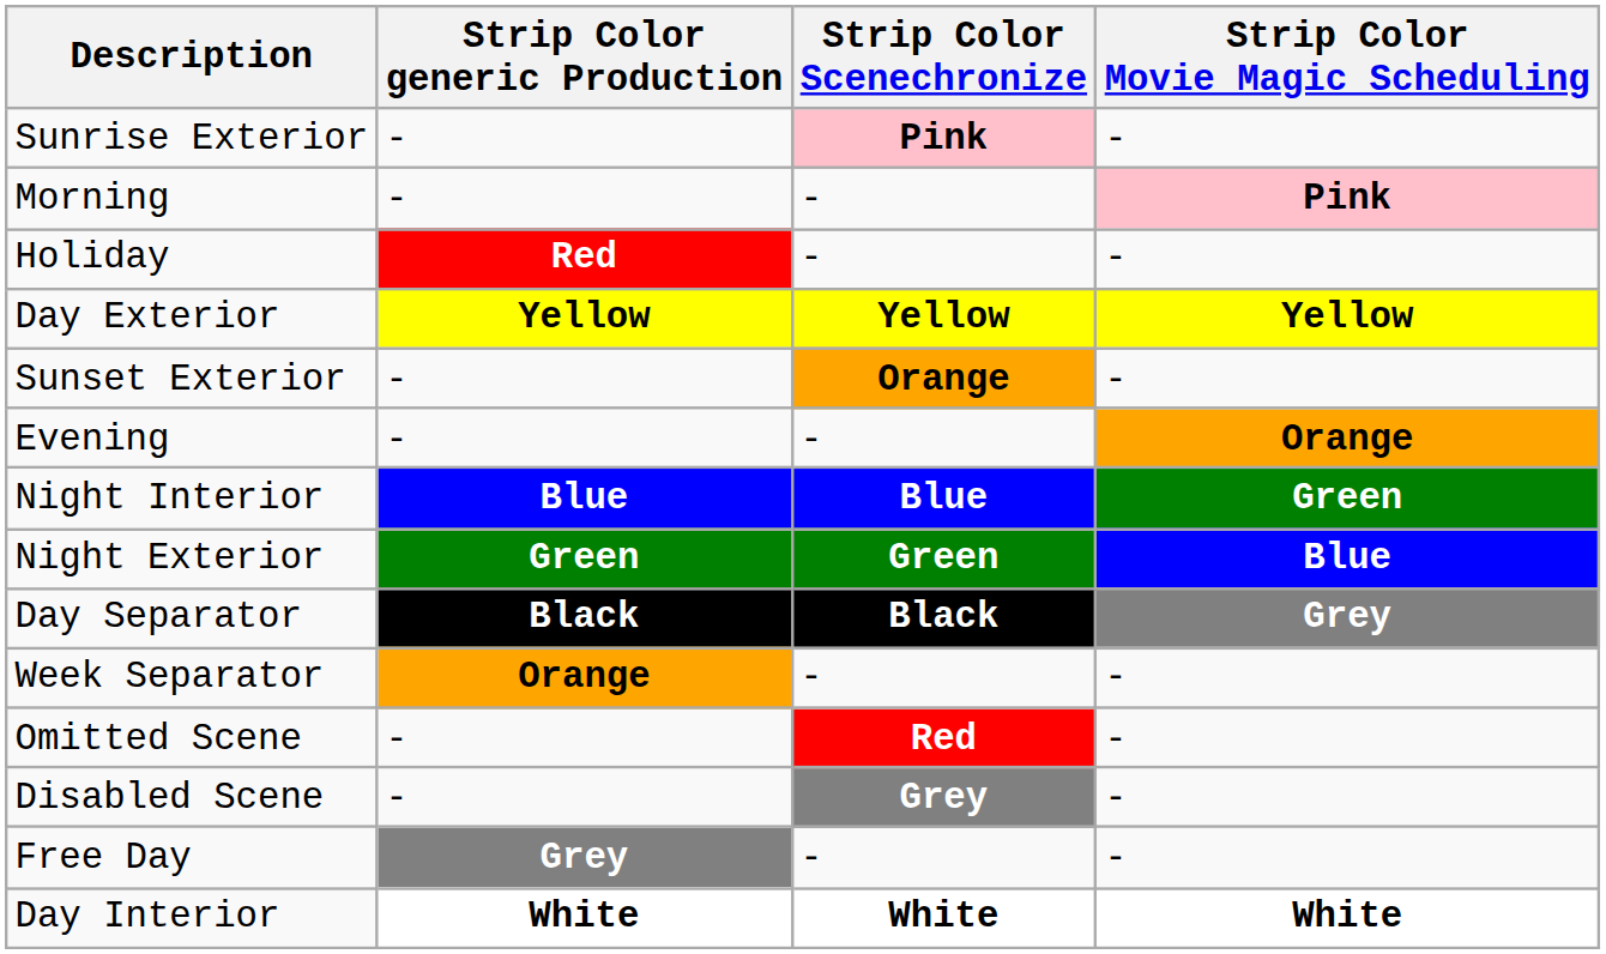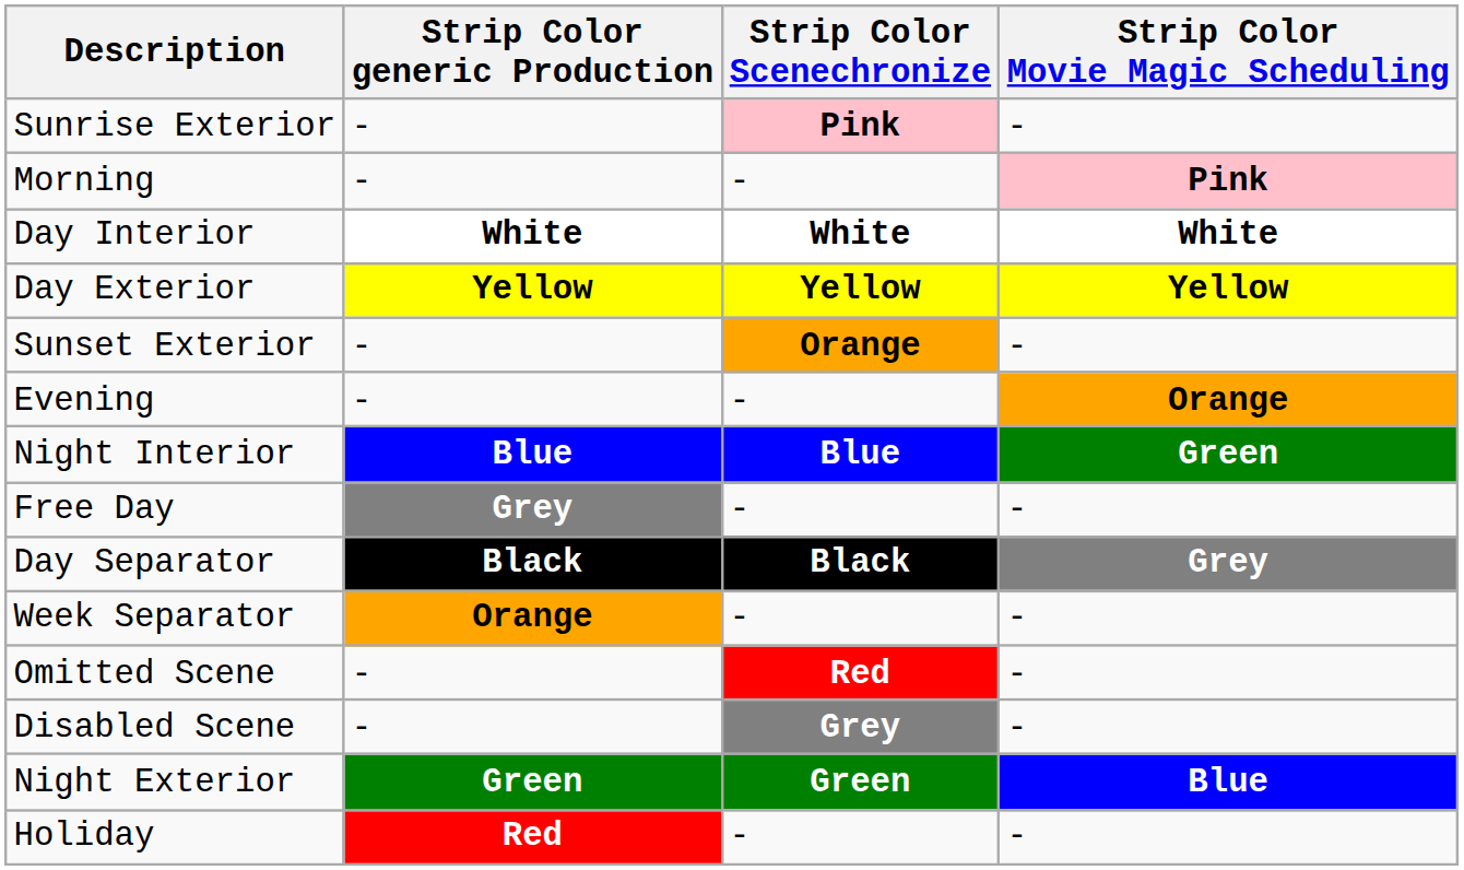rows swapped: Day Interior <-> Holiday
rows swapped: Night Exterior <-> Free Day
